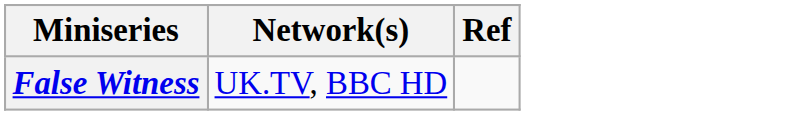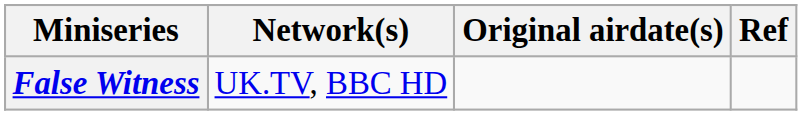+ column: Original airdate(s)
